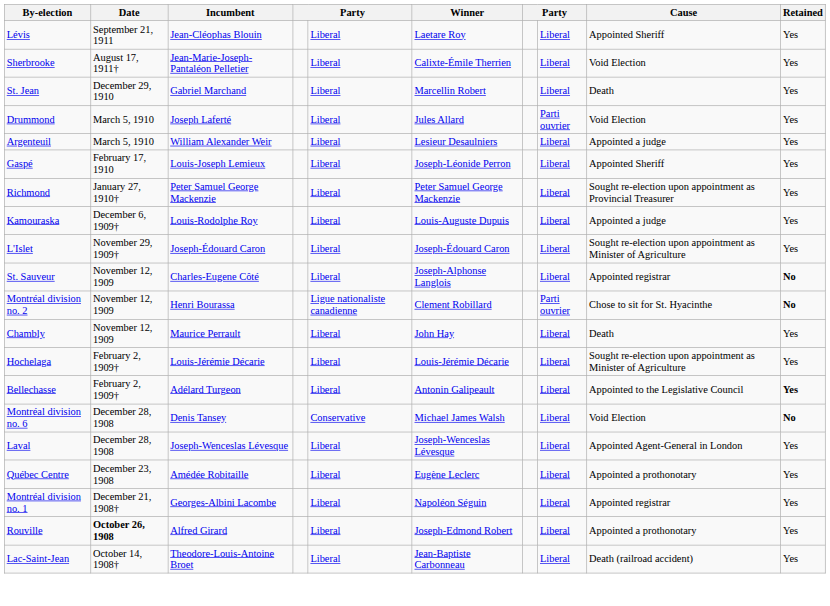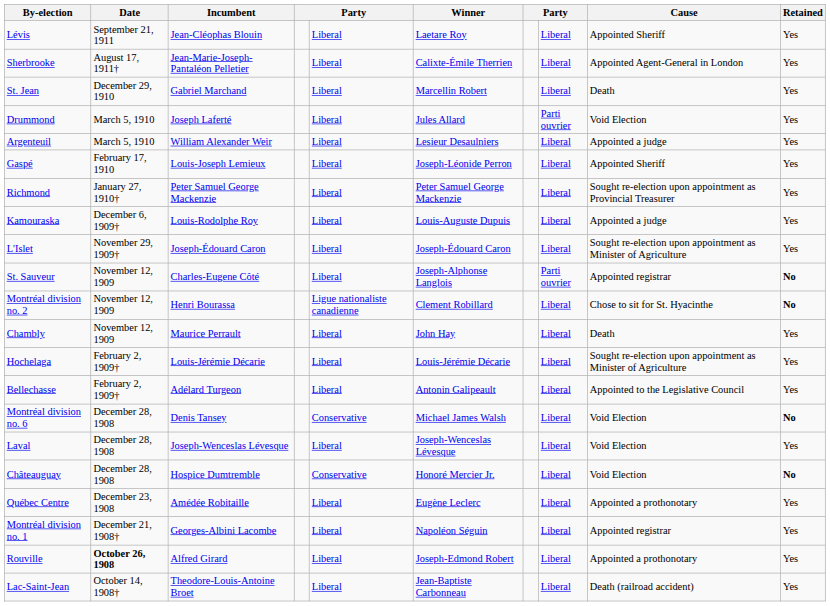Sherbrooke | Cause: Void Election -> Appointed Agent-General in London
St. Sauveur | column 8: Liberal -> Parti ouvrier
Montréal division no. 2 | column 8: Parti ouvrier -> Liberal
Bellechasse | Retained: bold -> normal
Laval | Cause: Appointed Agent-General in London -> Void Election
+ row: Châteauguay | December 28, 1908 | Hospice Dumtremble | Conservative | Honoré Mercier Jr. | Liberal | Void Election | No
